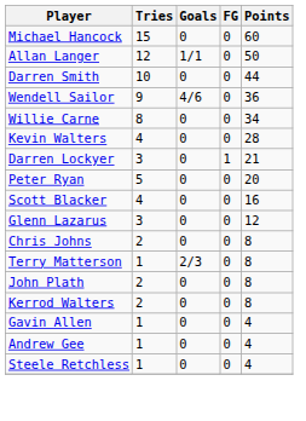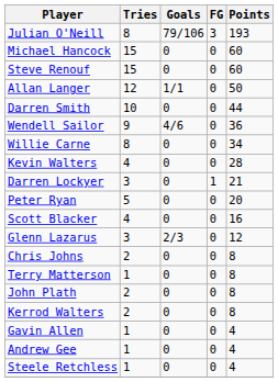+ row: Julian O'Neill | 8 | 79/106 | 3 | 193
+ row: Steve Renouf | 15 | 0 | 0 | 60
Glenn Lazarus | Goals: 0 -> 2/3
Terry Matterson | Goals: 2/3 -> 0
